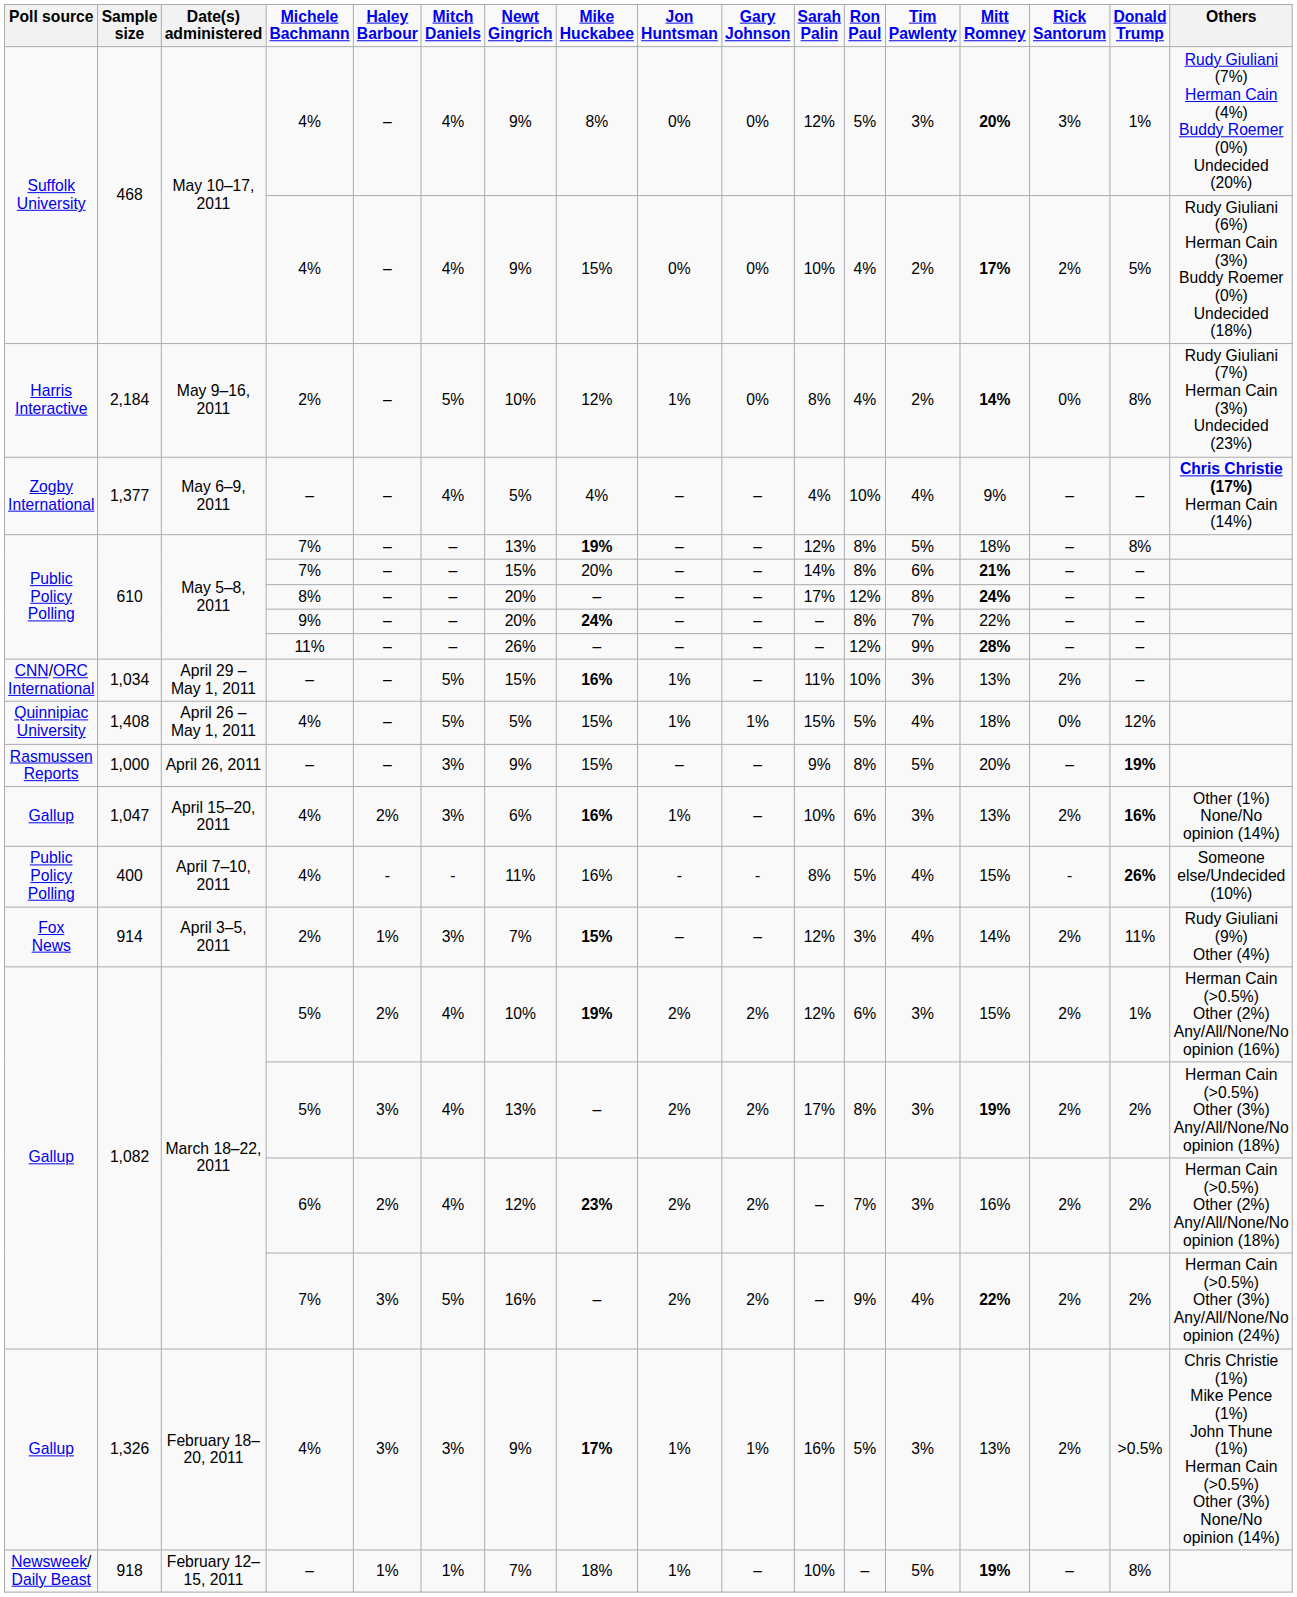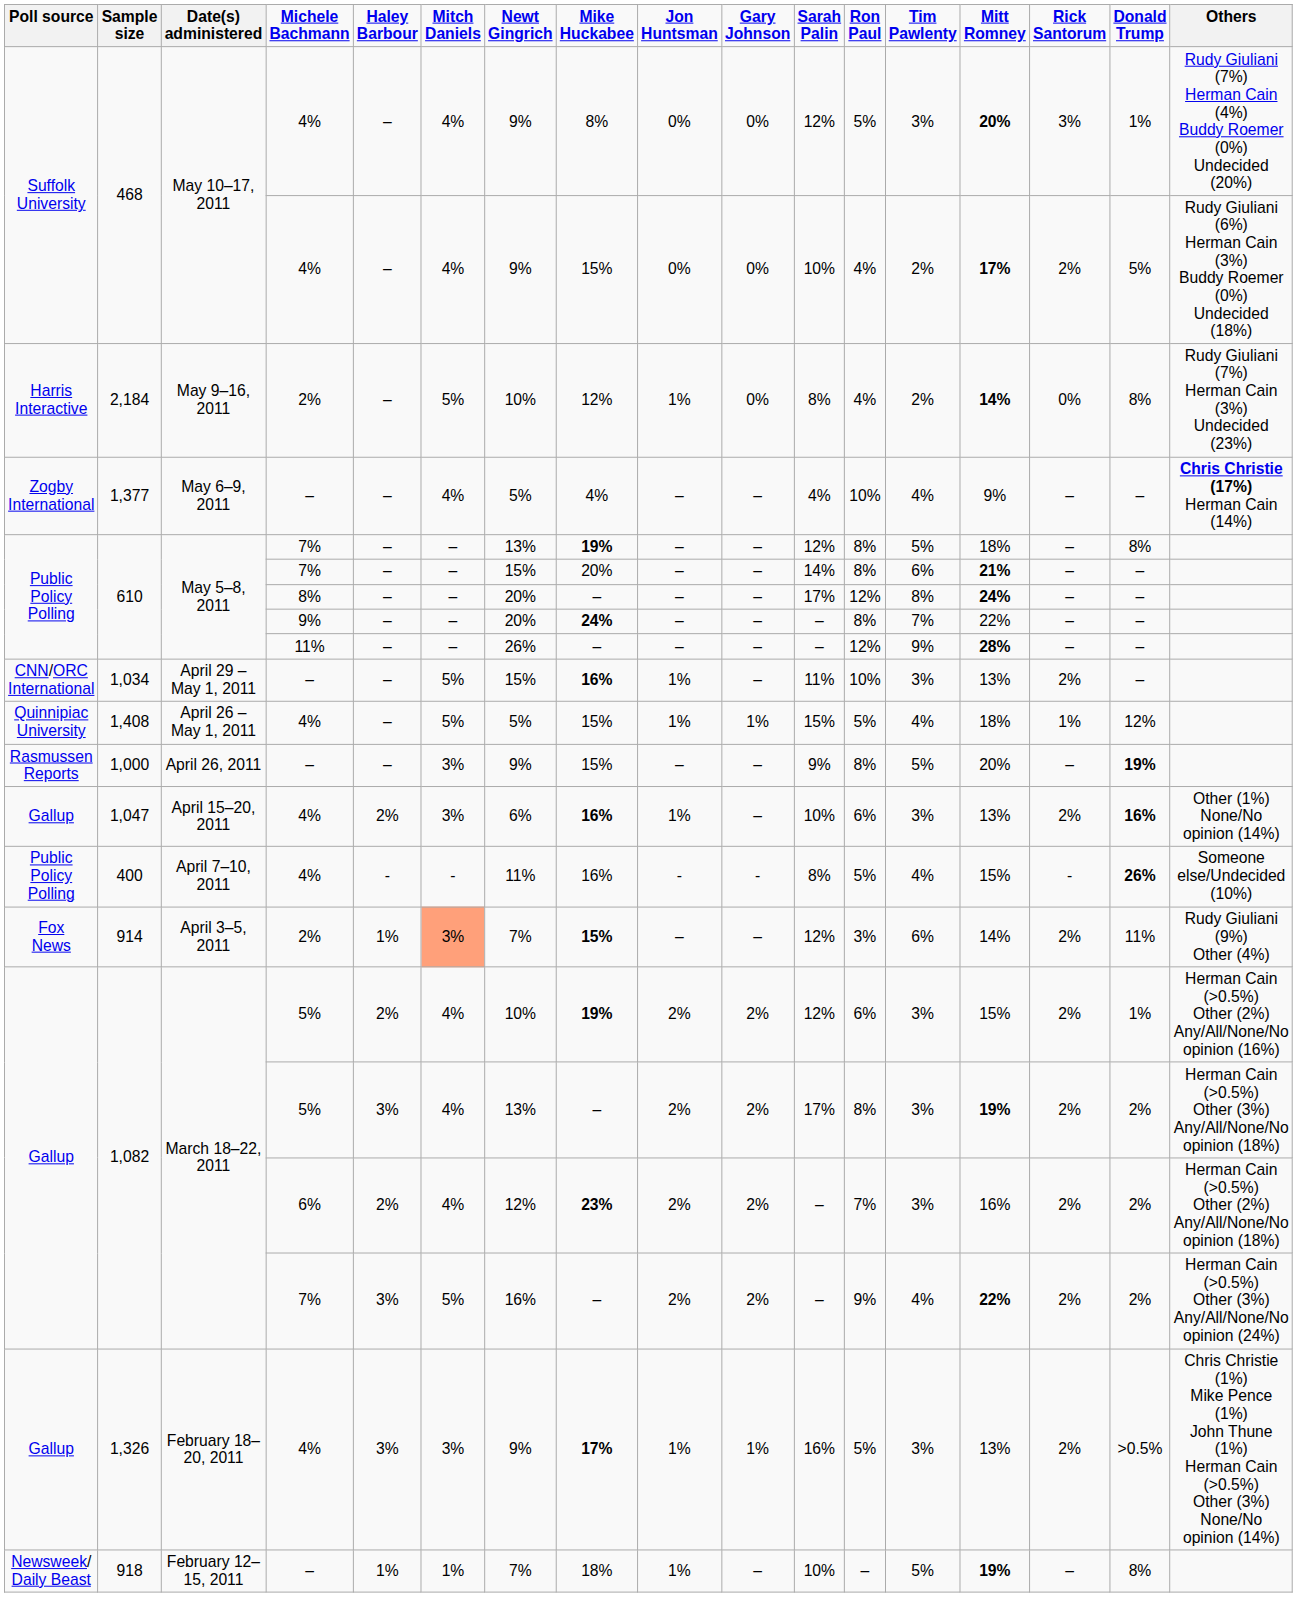1,408 | Rick Santorum: 0% -> 1%
914 | Mitch Daniels: no background -> lightsalmon background
914 | Tim Pawlenty: 4% -> 6%
